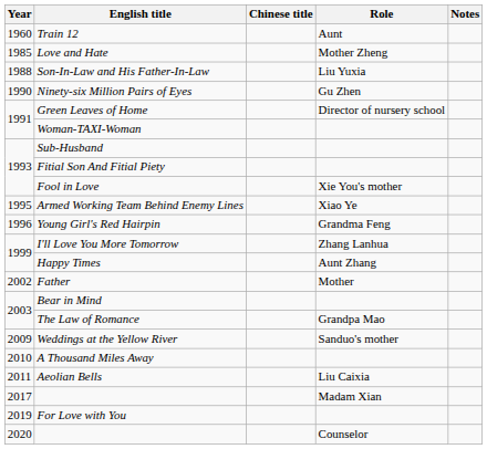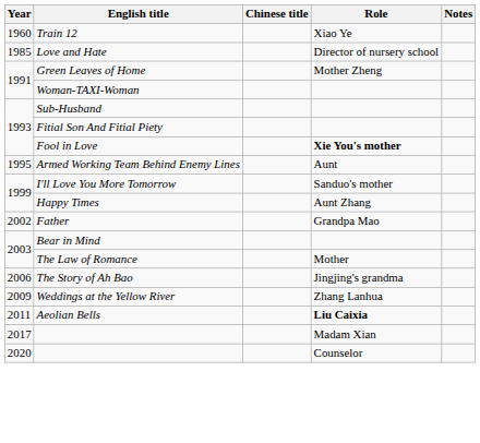Train 12 | Role: Aunt -> Xiao Ye
Love and Hate | Role: Mother Zheng -> Director of nursery school
- row: 1988 | Son-In-Law and His Father-In-Law | Liu Yuxia
- row: 1990 | Ninety-six Million Pairs of Eyes | Gu Zhen
Green Leaves of Home | Role: Director of nursery school -> Mother Zheng
Fool in Love | Role: normal -> bold
Armed Working Team Behind Enemy Lines | Role: Xiao Ye -> Aunt
- row: 1996 | Young Girl's Red Hairpin | Grandma Feng
I'll Love You More Tomorrow | Role: Zhang Lanhua -> Sanduo's mother
Father | Role: Mother -> Grandpa Mao
The Law of Romance | Role: Grandpa Mao -> Mother
+ row: 2006 | The Story of Ah Bao | Jingjing's grandma
Weddings at the Yellow River | Role: Sanduo's mother -> Zhang Lanhua
- row: 2010 | A Thousand Miles Away
Aeolian Bells | Role: normal -> bold
- row: 2019 | For Love with You
